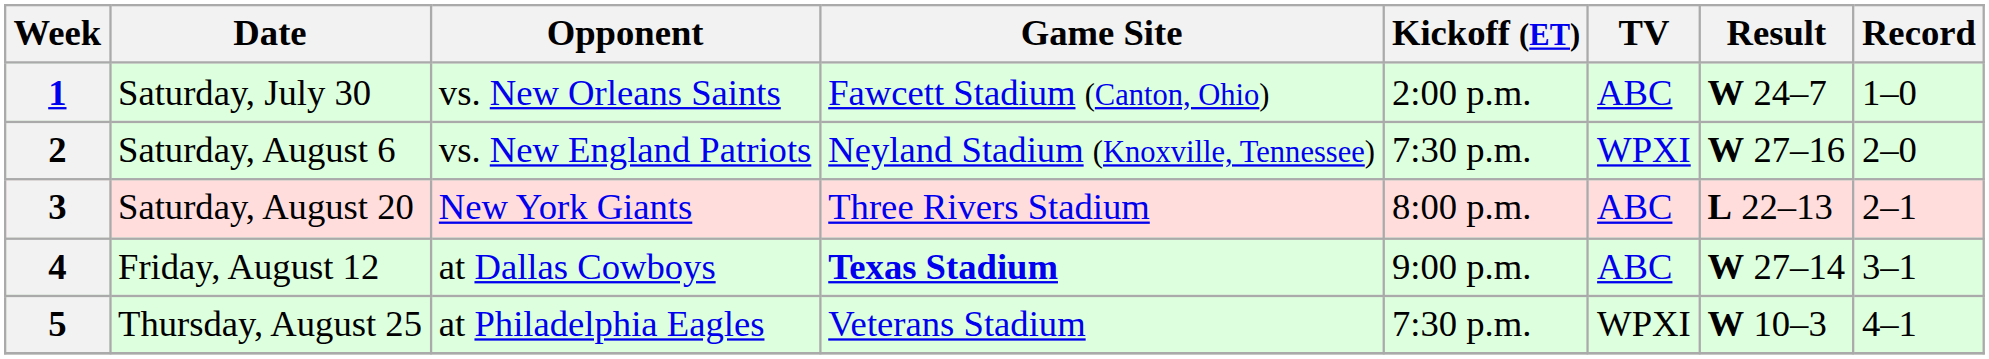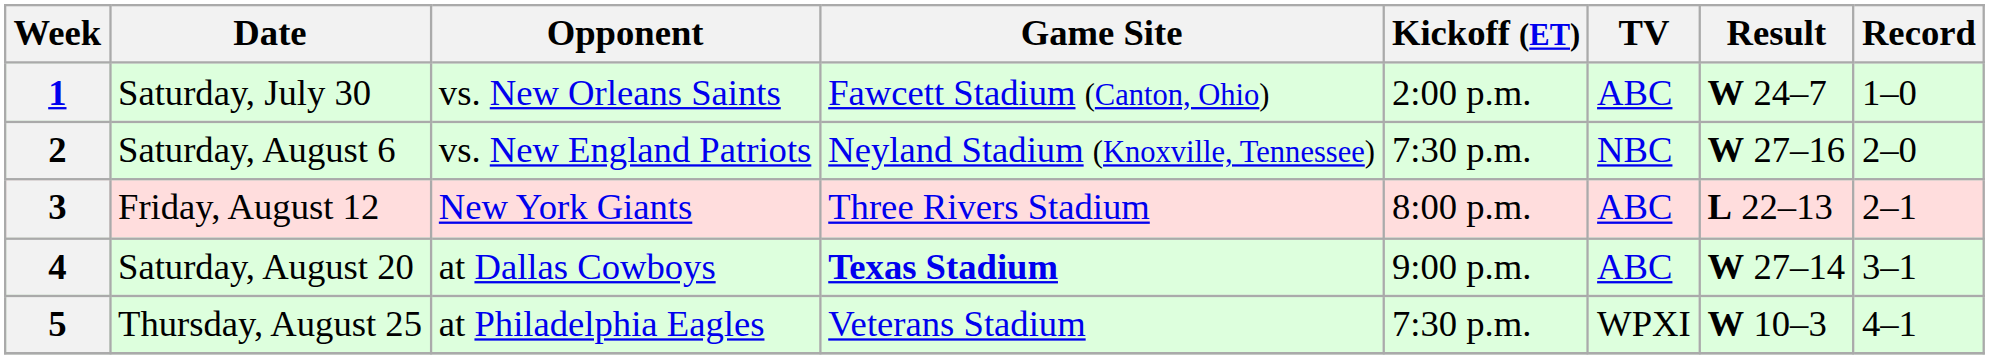2 | TV: WPXI -> NBC
3 | Date: Saturday, August 20 -> Friday, August 12
4 | Date: Friday, August 12 -> Saturday, August 20
